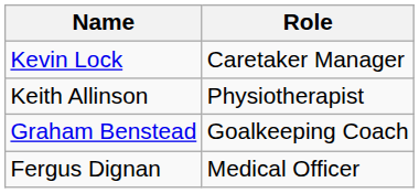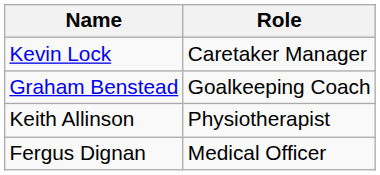rows swapped: Graham Benstead <-> Keith Allinson
